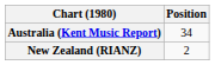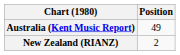Australia (Kent Music Report) | Position: 34 -> 49
